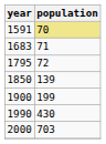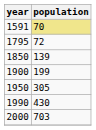- row: 1683 | 71
+ row: 1950 | 305
